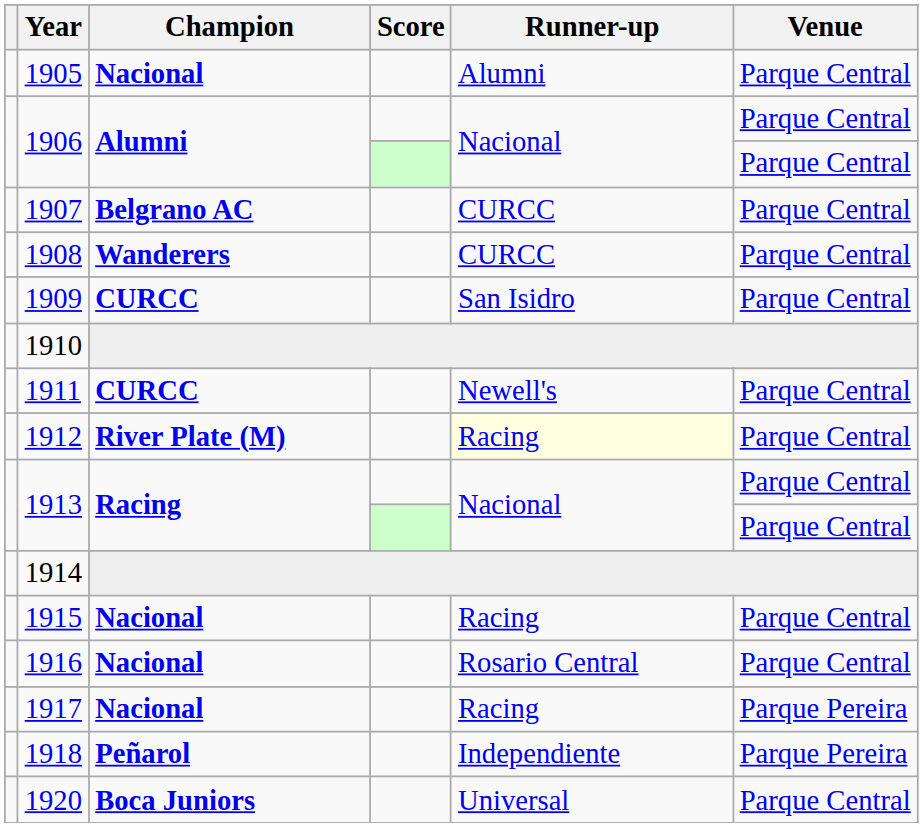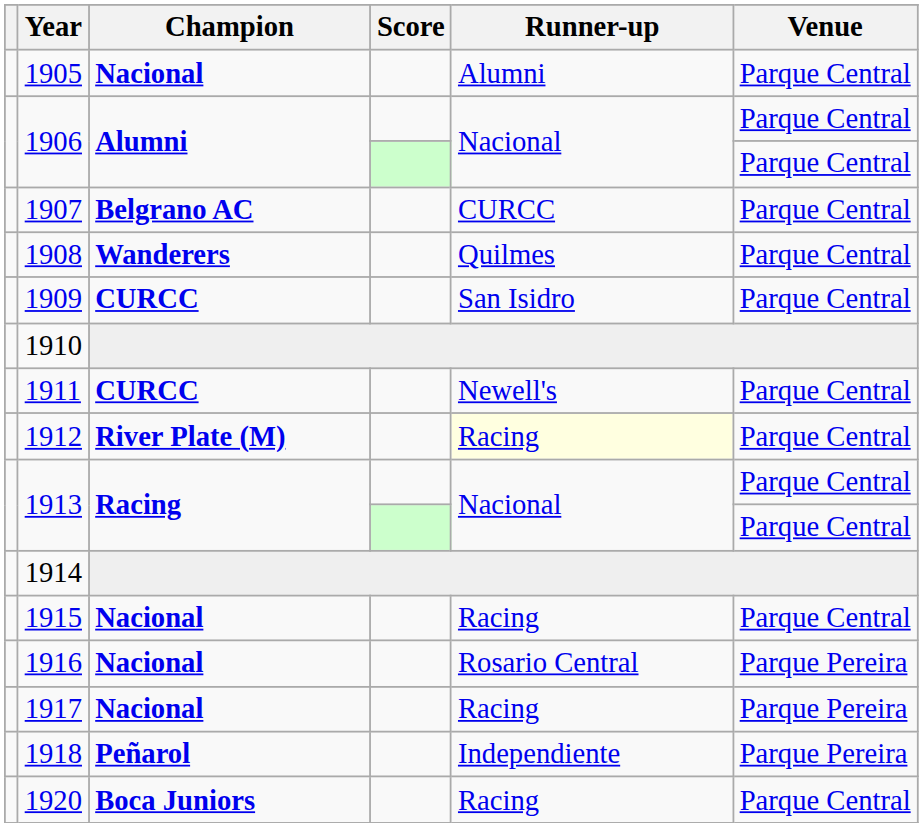1908 | Runner-up: CURCC -> Quilmes
1916 | Venue: Parque Central -> Parque Pereira
1920 | Runner-up: Universal -> Racing
